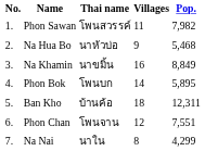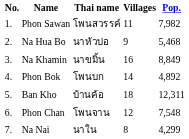Phon Bok | Pop.: 5,895 -> 4,892
Phon Chan | Pop.: 7,551 -> 7,548
